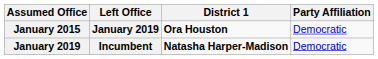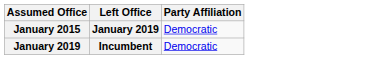- column: District 1 | Ora Houston | Natasha Harper-Madison
